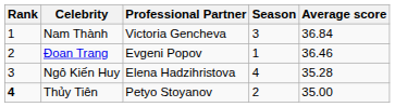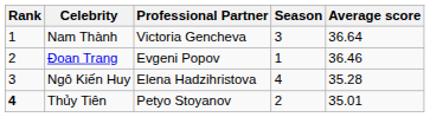Nam Thành | Average score: 36.84 -> 36.64
Thủy Tiên | Average score: 35.00 -> 35.01
